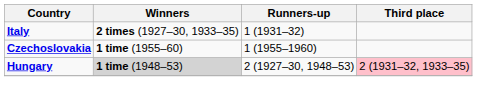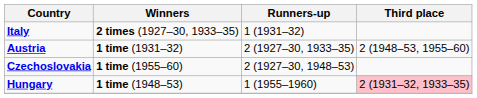+ row: Austria | 1 time (1931–32) | 2 (1927–30, 1933–35) | 2 (1948–53, 1955–60)
Czechoslovakia | Runners-up: 1 (1955–1960) -> 2 (1927–30, 1948–53)
Hungary | Winners: lightgrey background -> no background
Hungary | Runners-up: 2 (1927–30, 1948–53) -> 1 (1955–1960)
